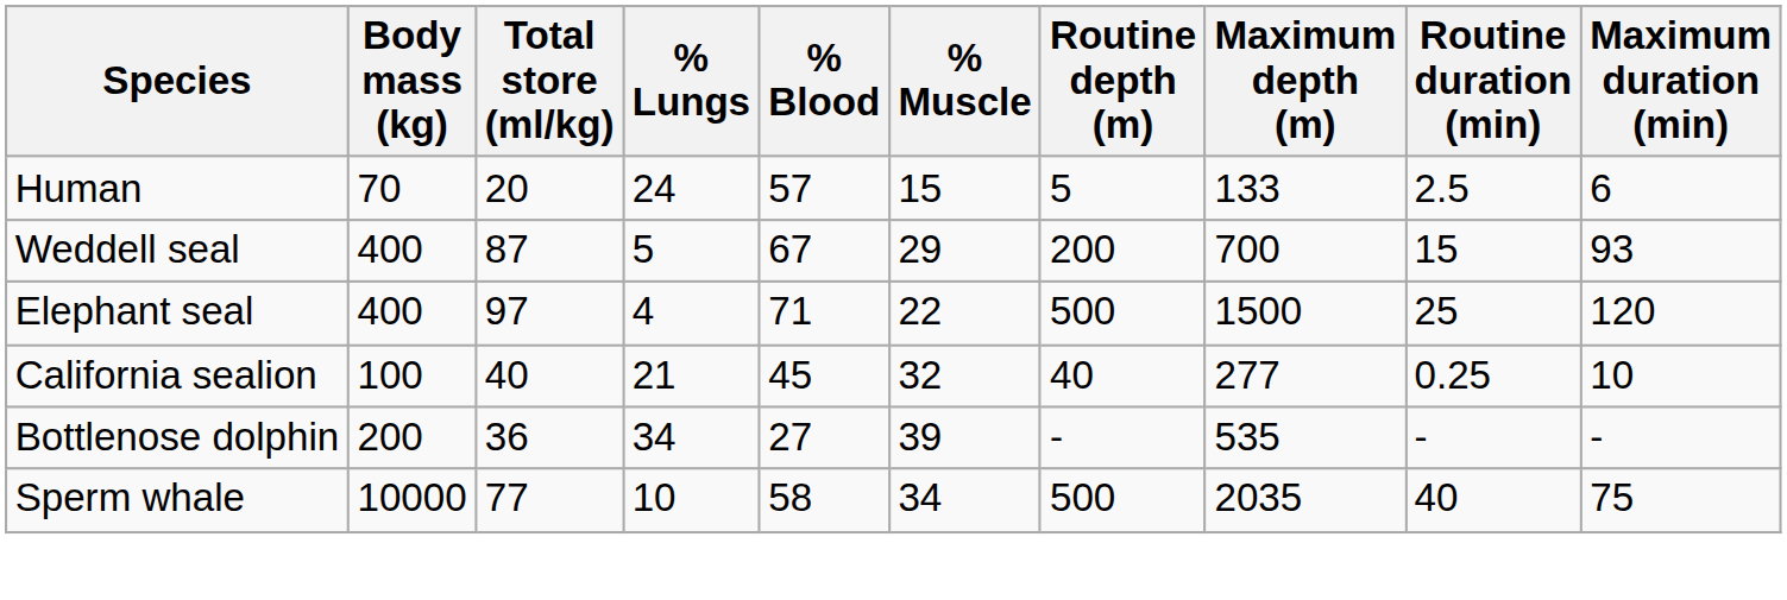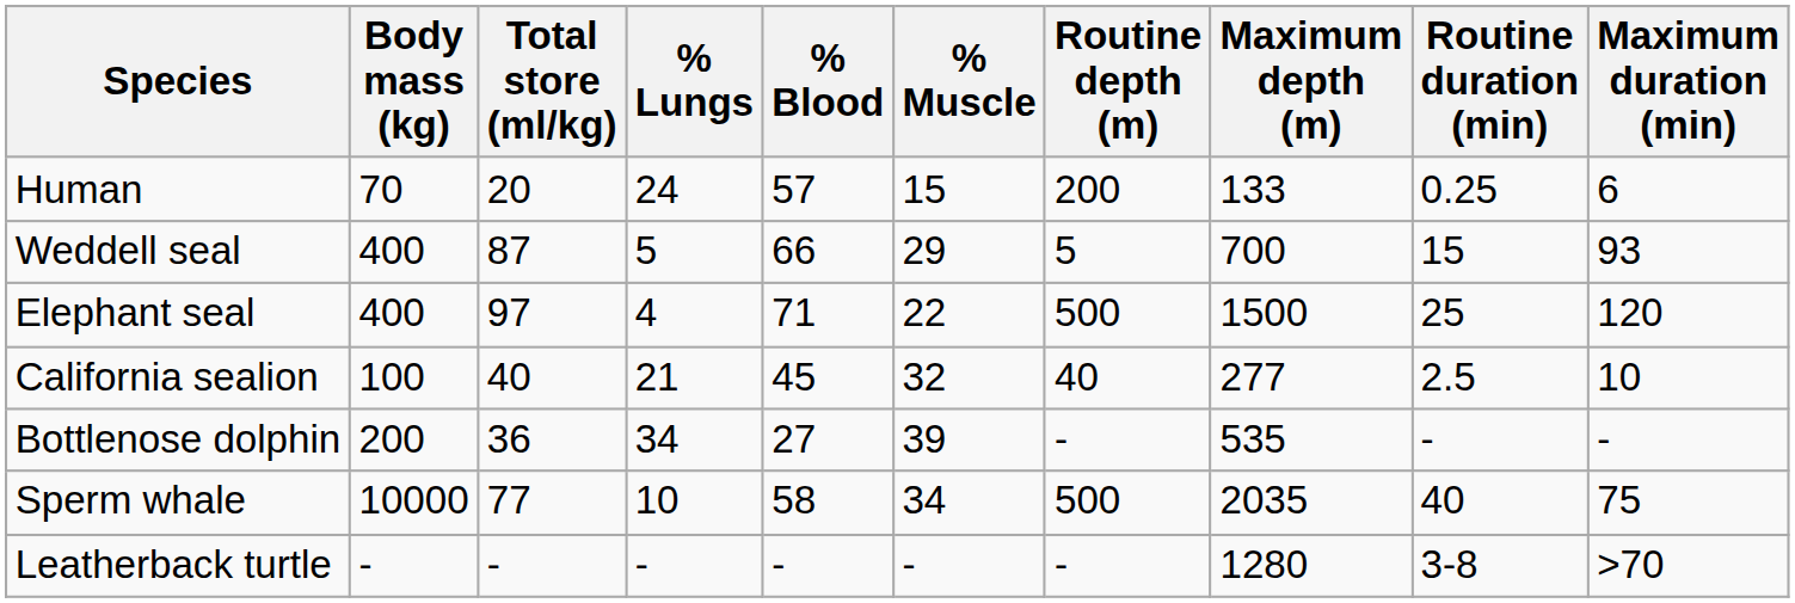Human | Routine depth (m): 5 -> 200
Human | Routine duration (min): 2.5 -> 0.25
Weddell seal | % Blood: 67 -> 66
Weddell seal | Routine depth (m): 200 -> 5
California sealion | Routine duration (min): 0.25 -> 2.5
+ row: Leatherback turtle | - | - | - | - | - | - | 1280 | 3-8 | >70
